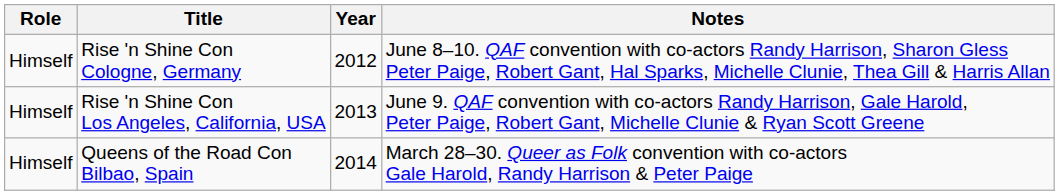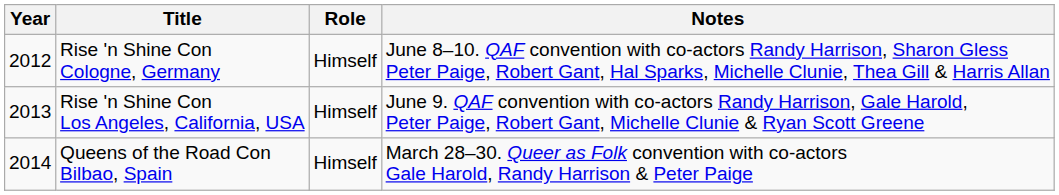columns swapped: Year <-> Role
